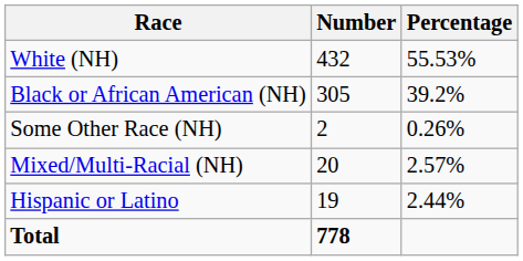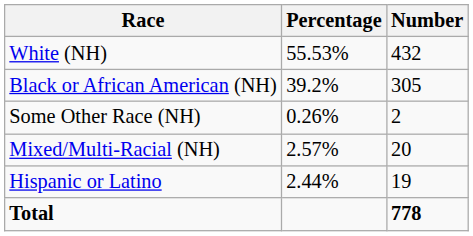columns swapped: Number <-> Percentage
